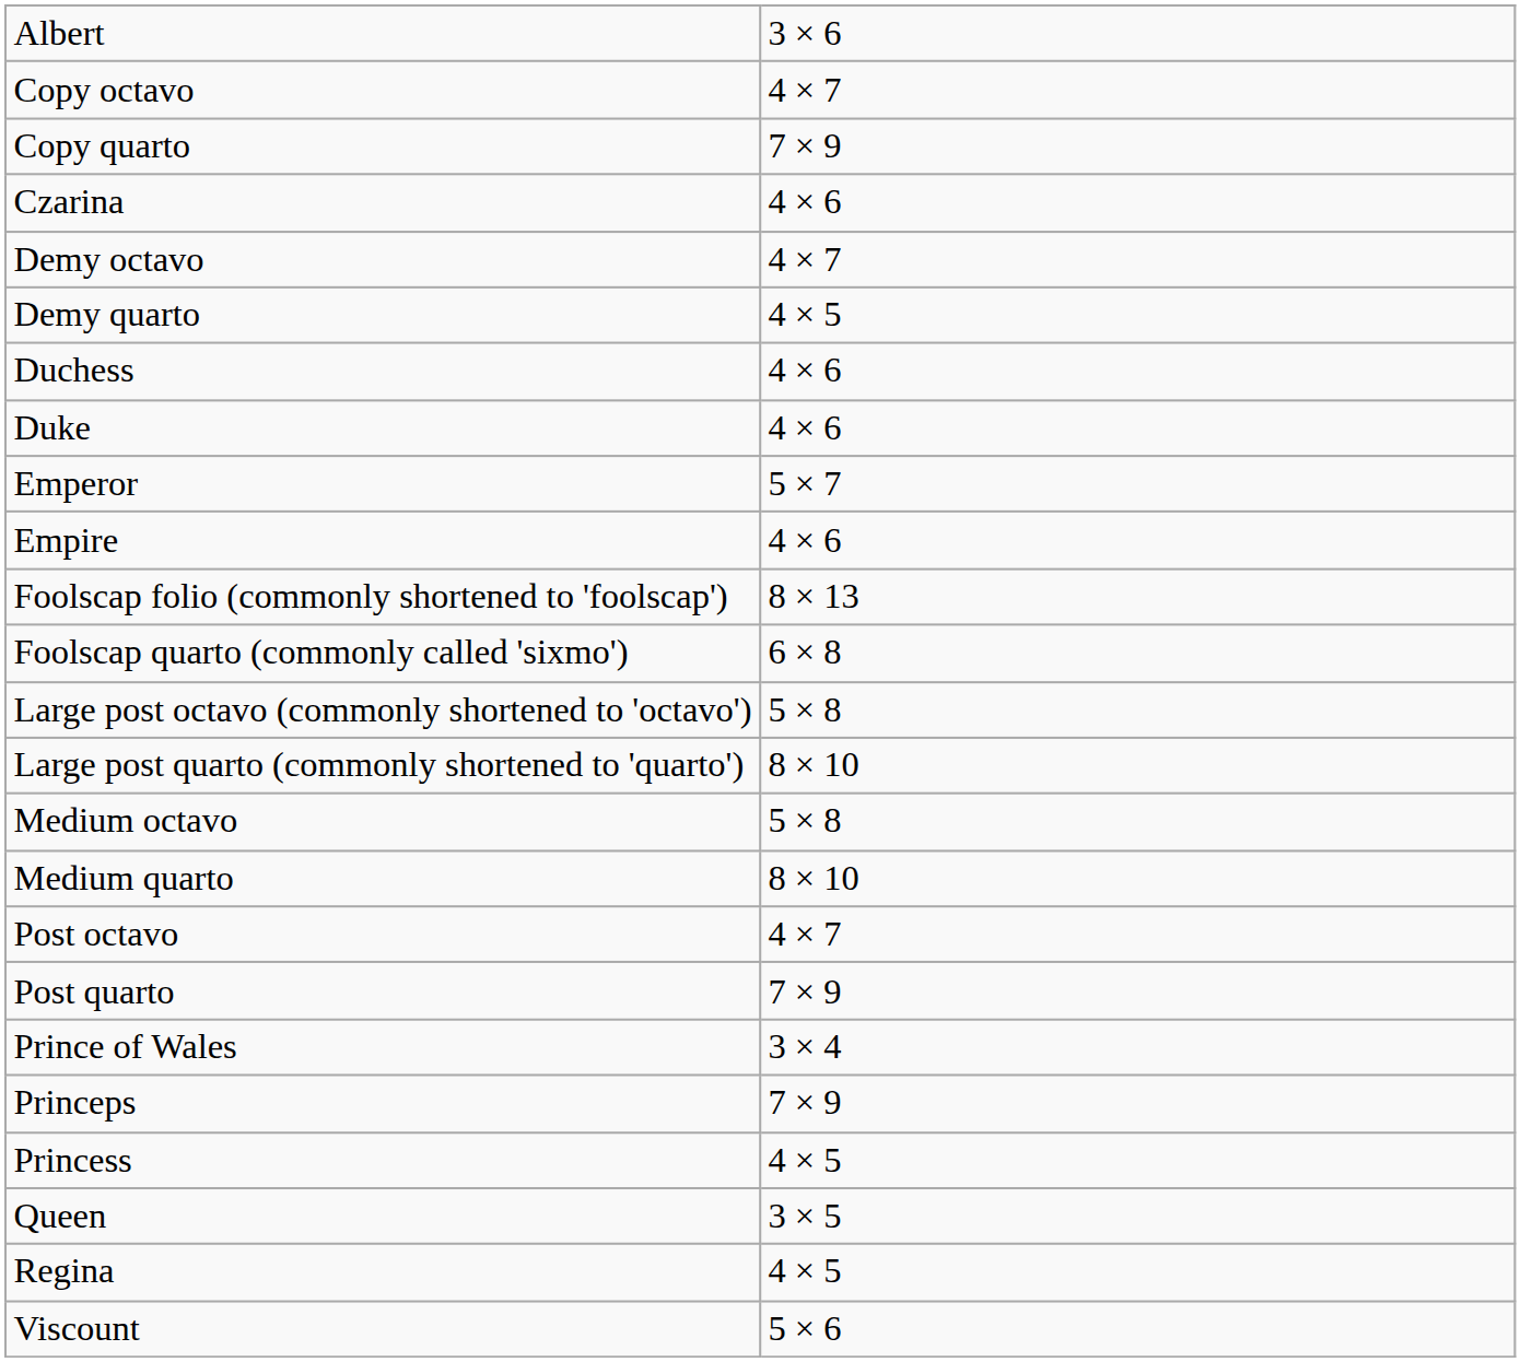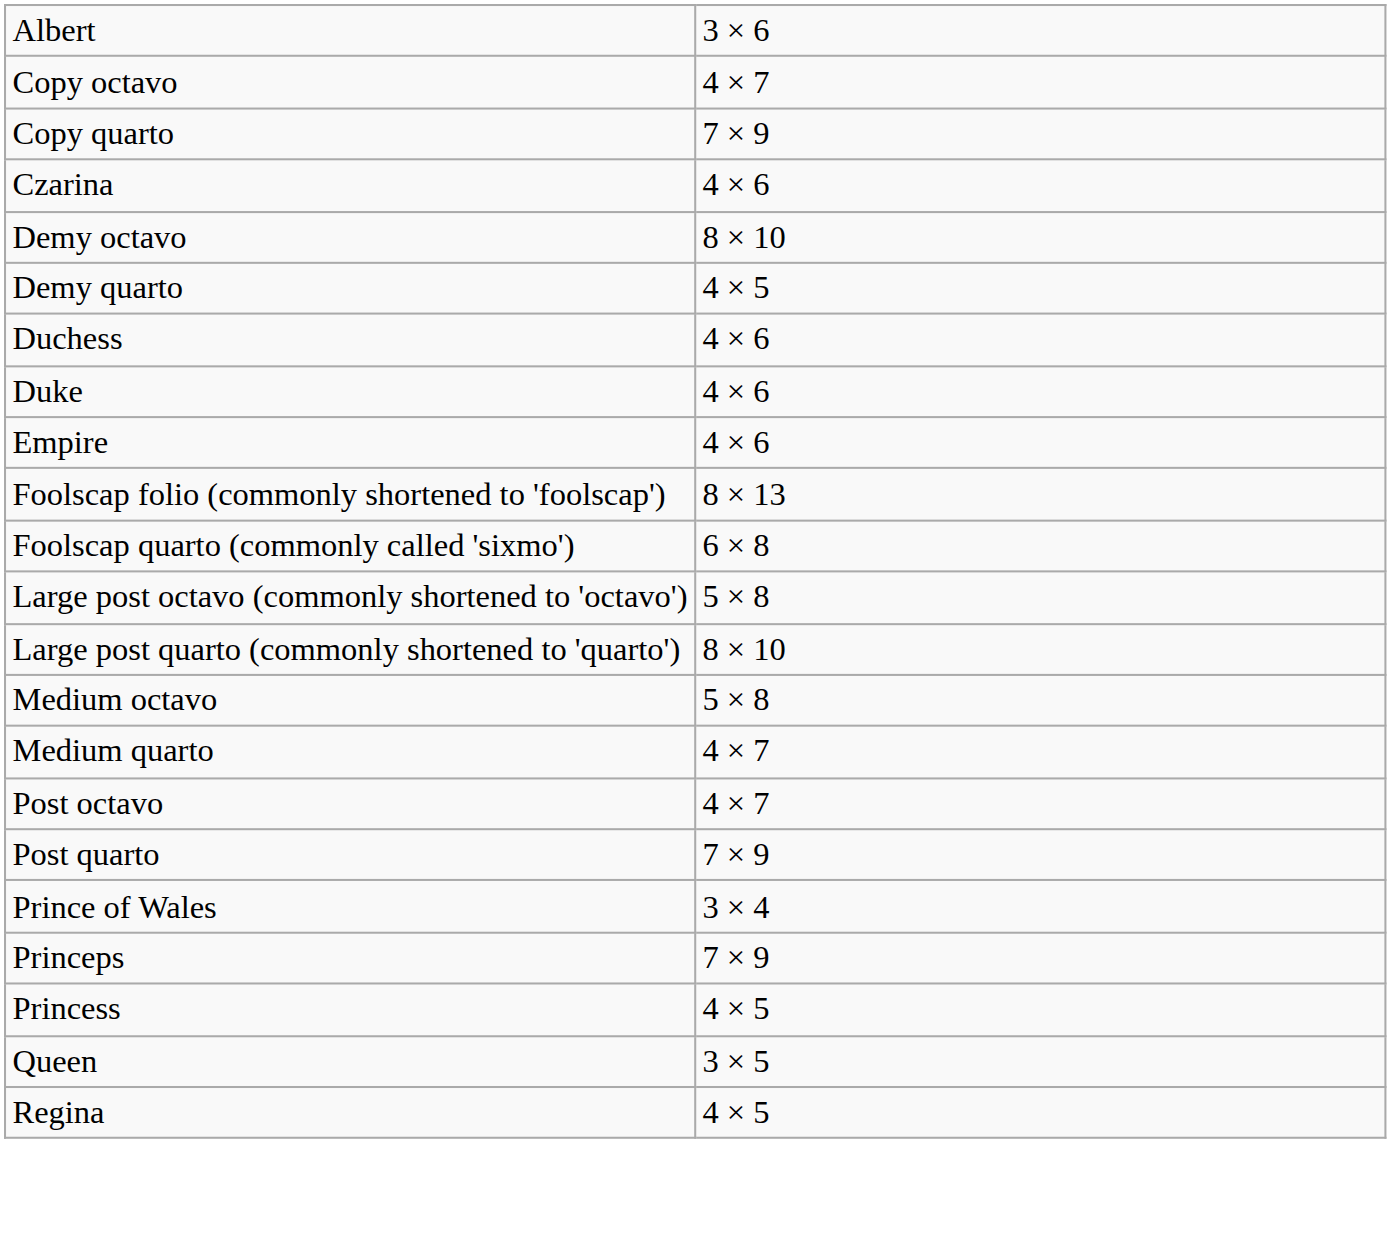Demy octavo | column 2: 4 × 7 -> 8 × 10
- row: Emperor | 5 × 7
Medium quarto | column 2: 8 × 10 -> 4 × 7
- row: Viscount | 5 × 6
